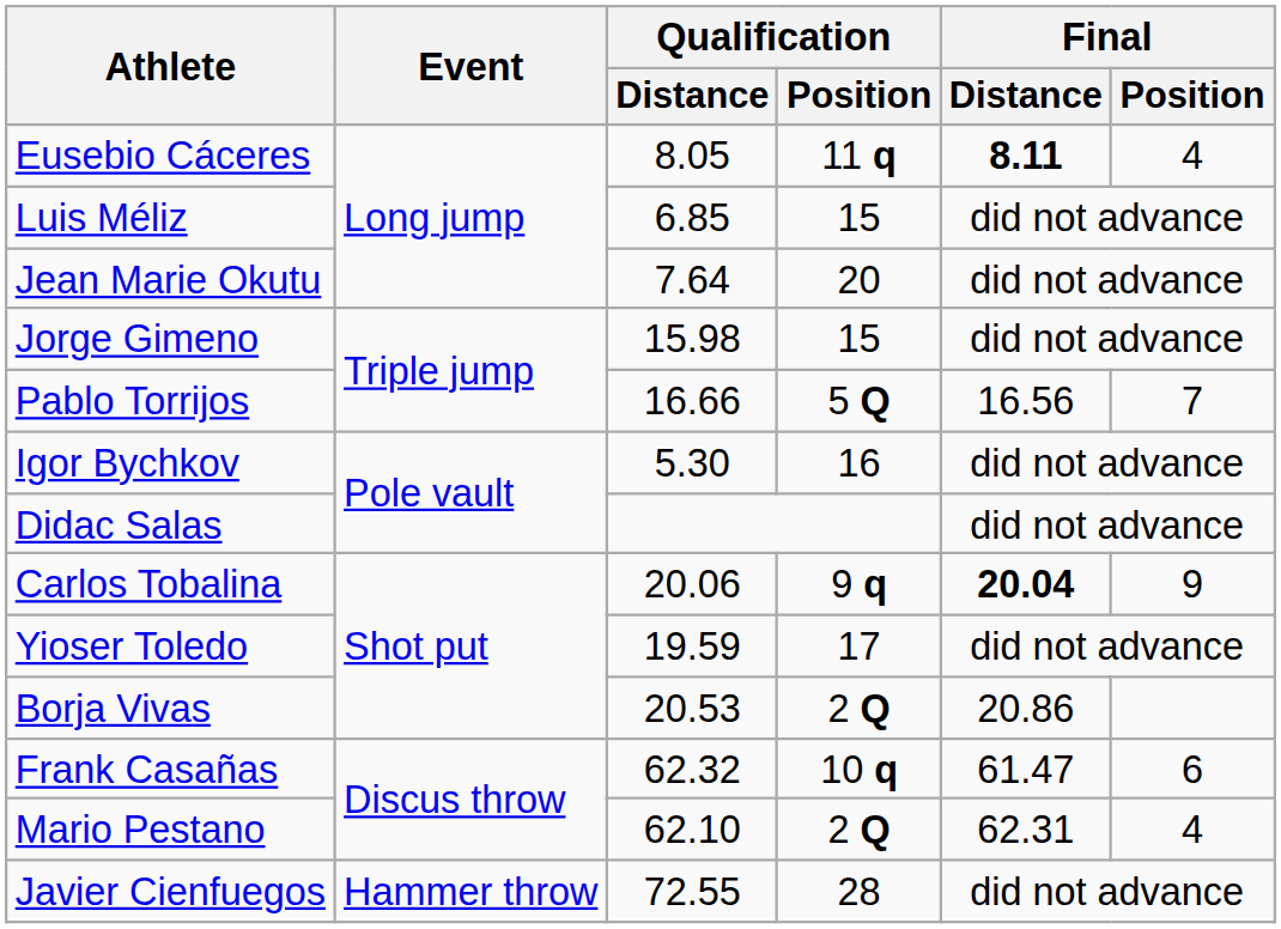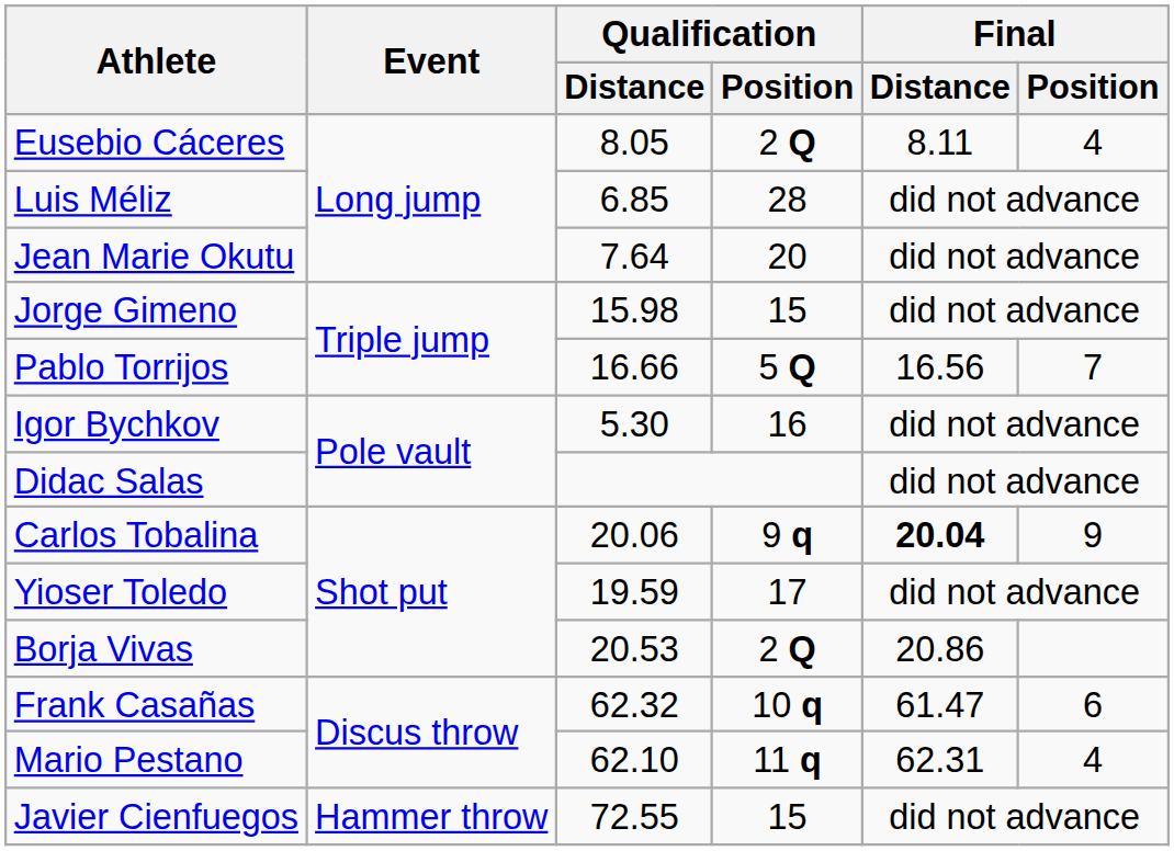Eusebio Cáceres | Qualification / Position: 11 q -> 2 Q
Eusebio Cáceres | Final / Distance: bold -> normal
Luis Méliz | Qualification / Position: 15 -> 28
Mario Pestano | Qualification / Position: 2 Q -> 11 q
Javier Cienfuegos | Qualification / Position: 28 -> 15
